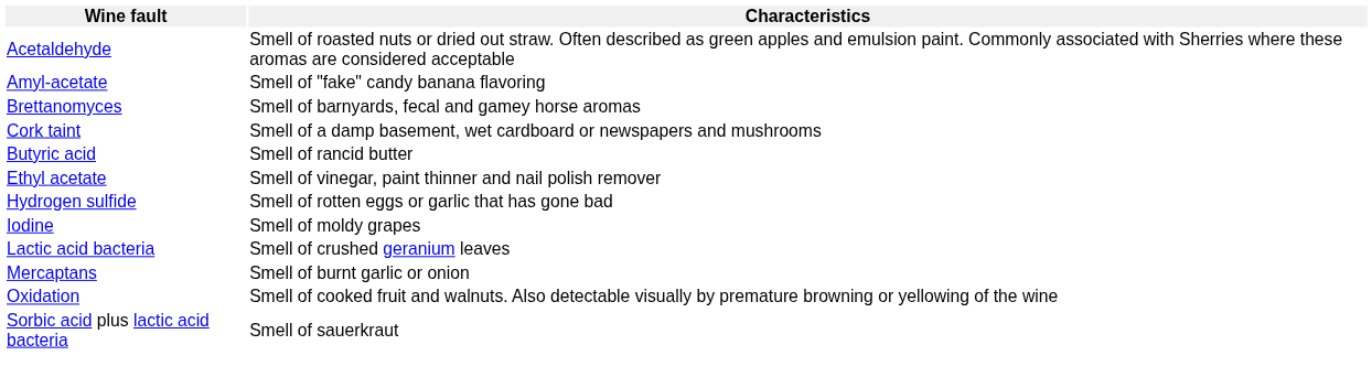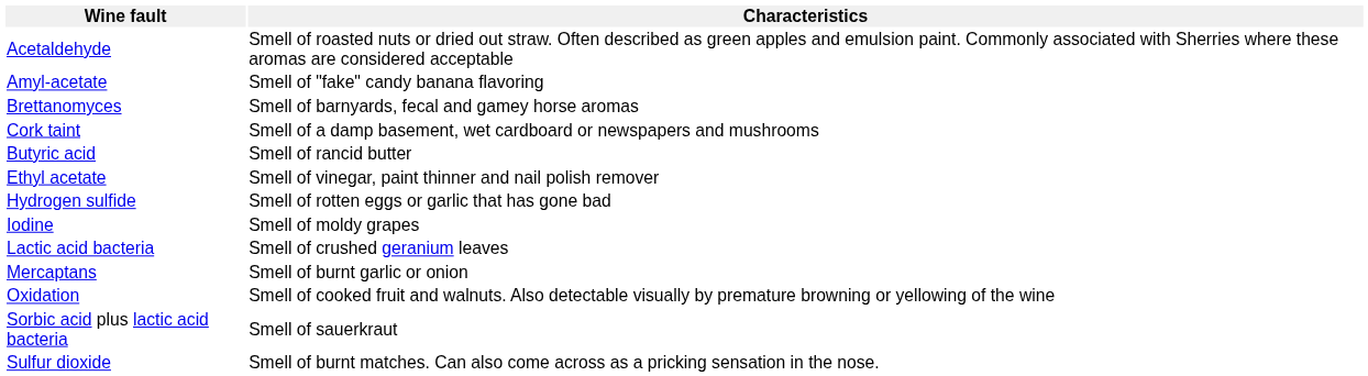+ row: Sulfur dioxide | Smell of burnt matches. Can also come across as a pricking sensation in the nose.
